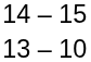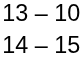rows swapped: 13 – 10 <-> 14 – 15
